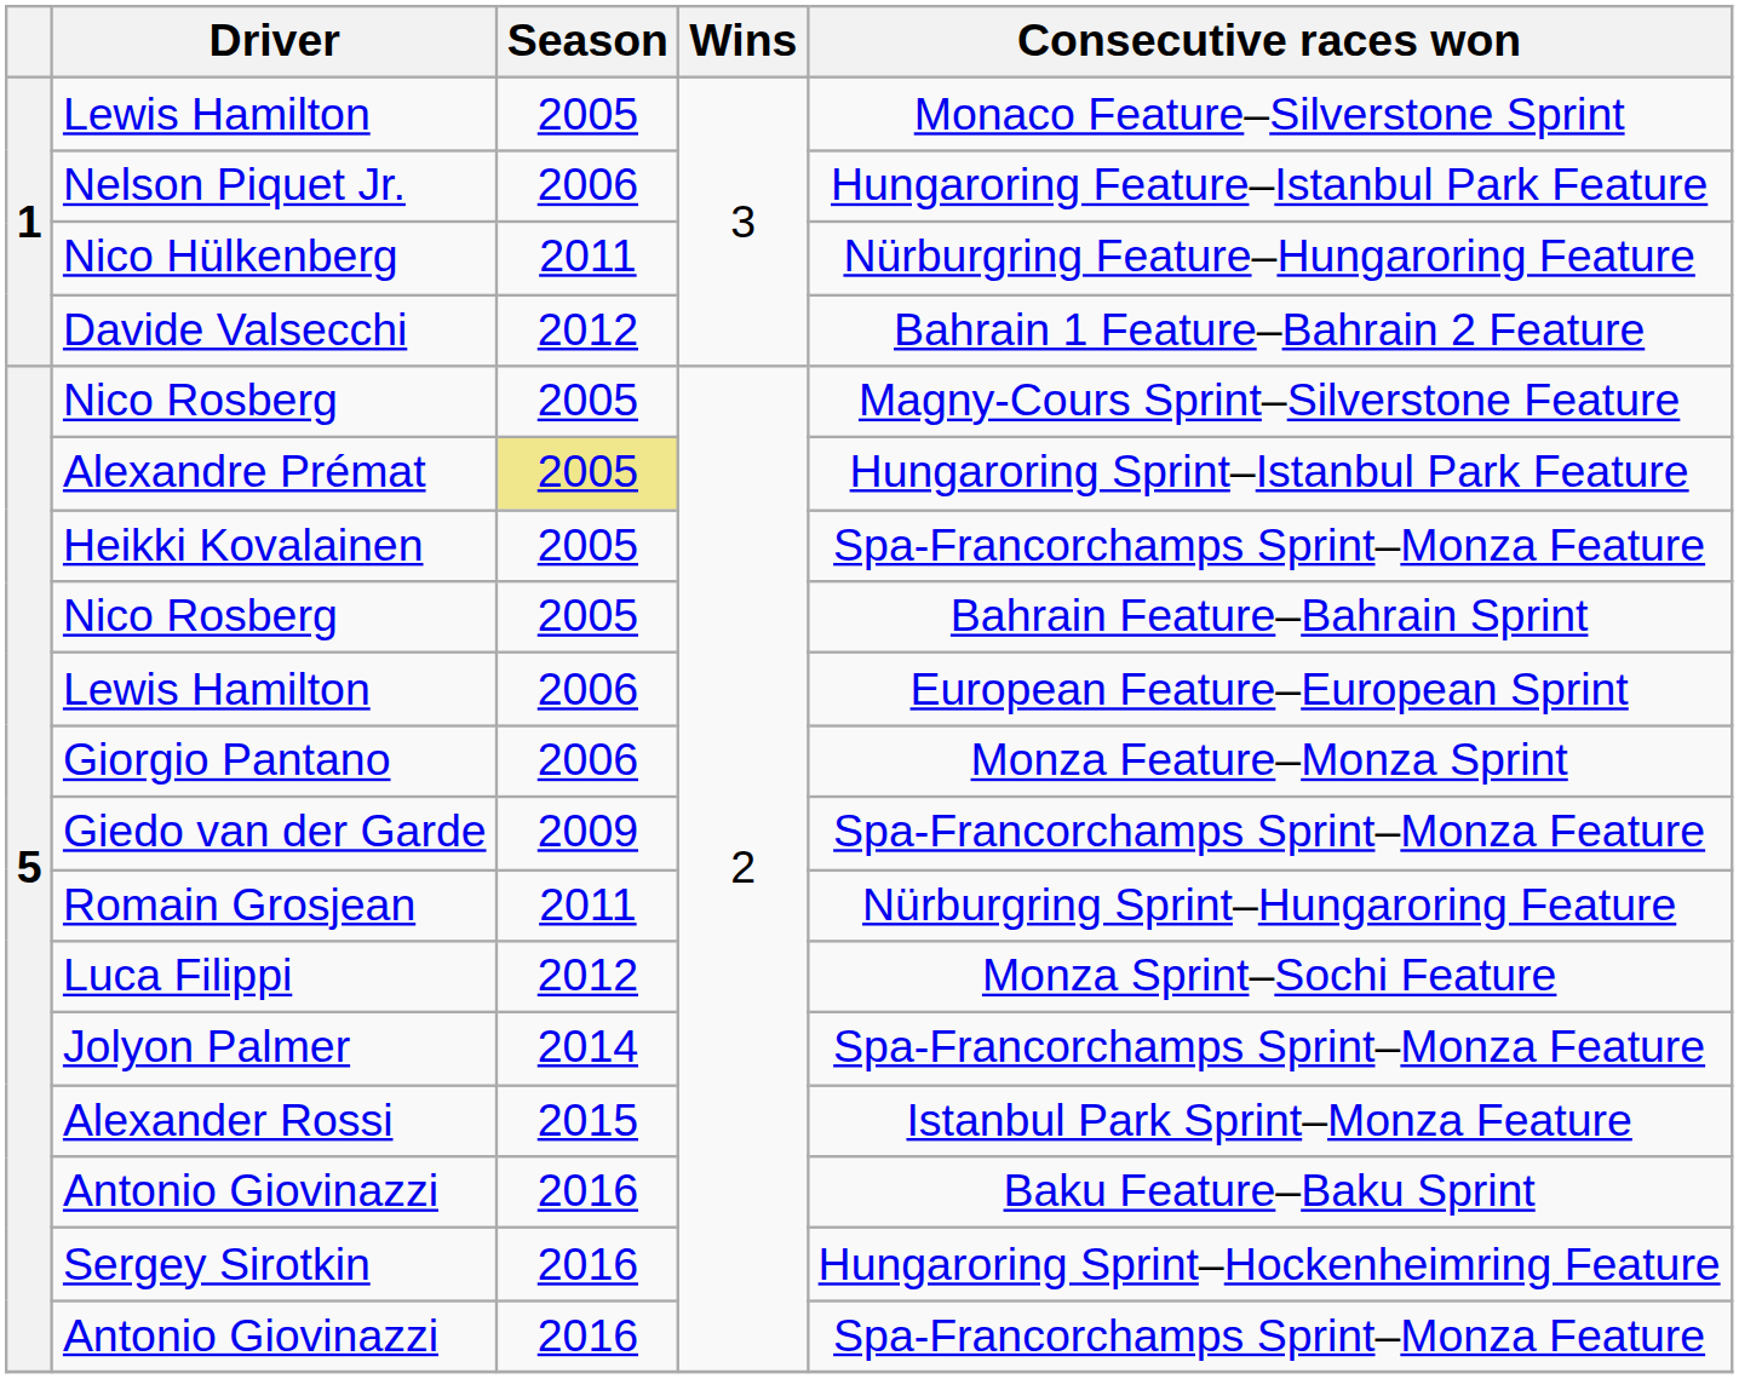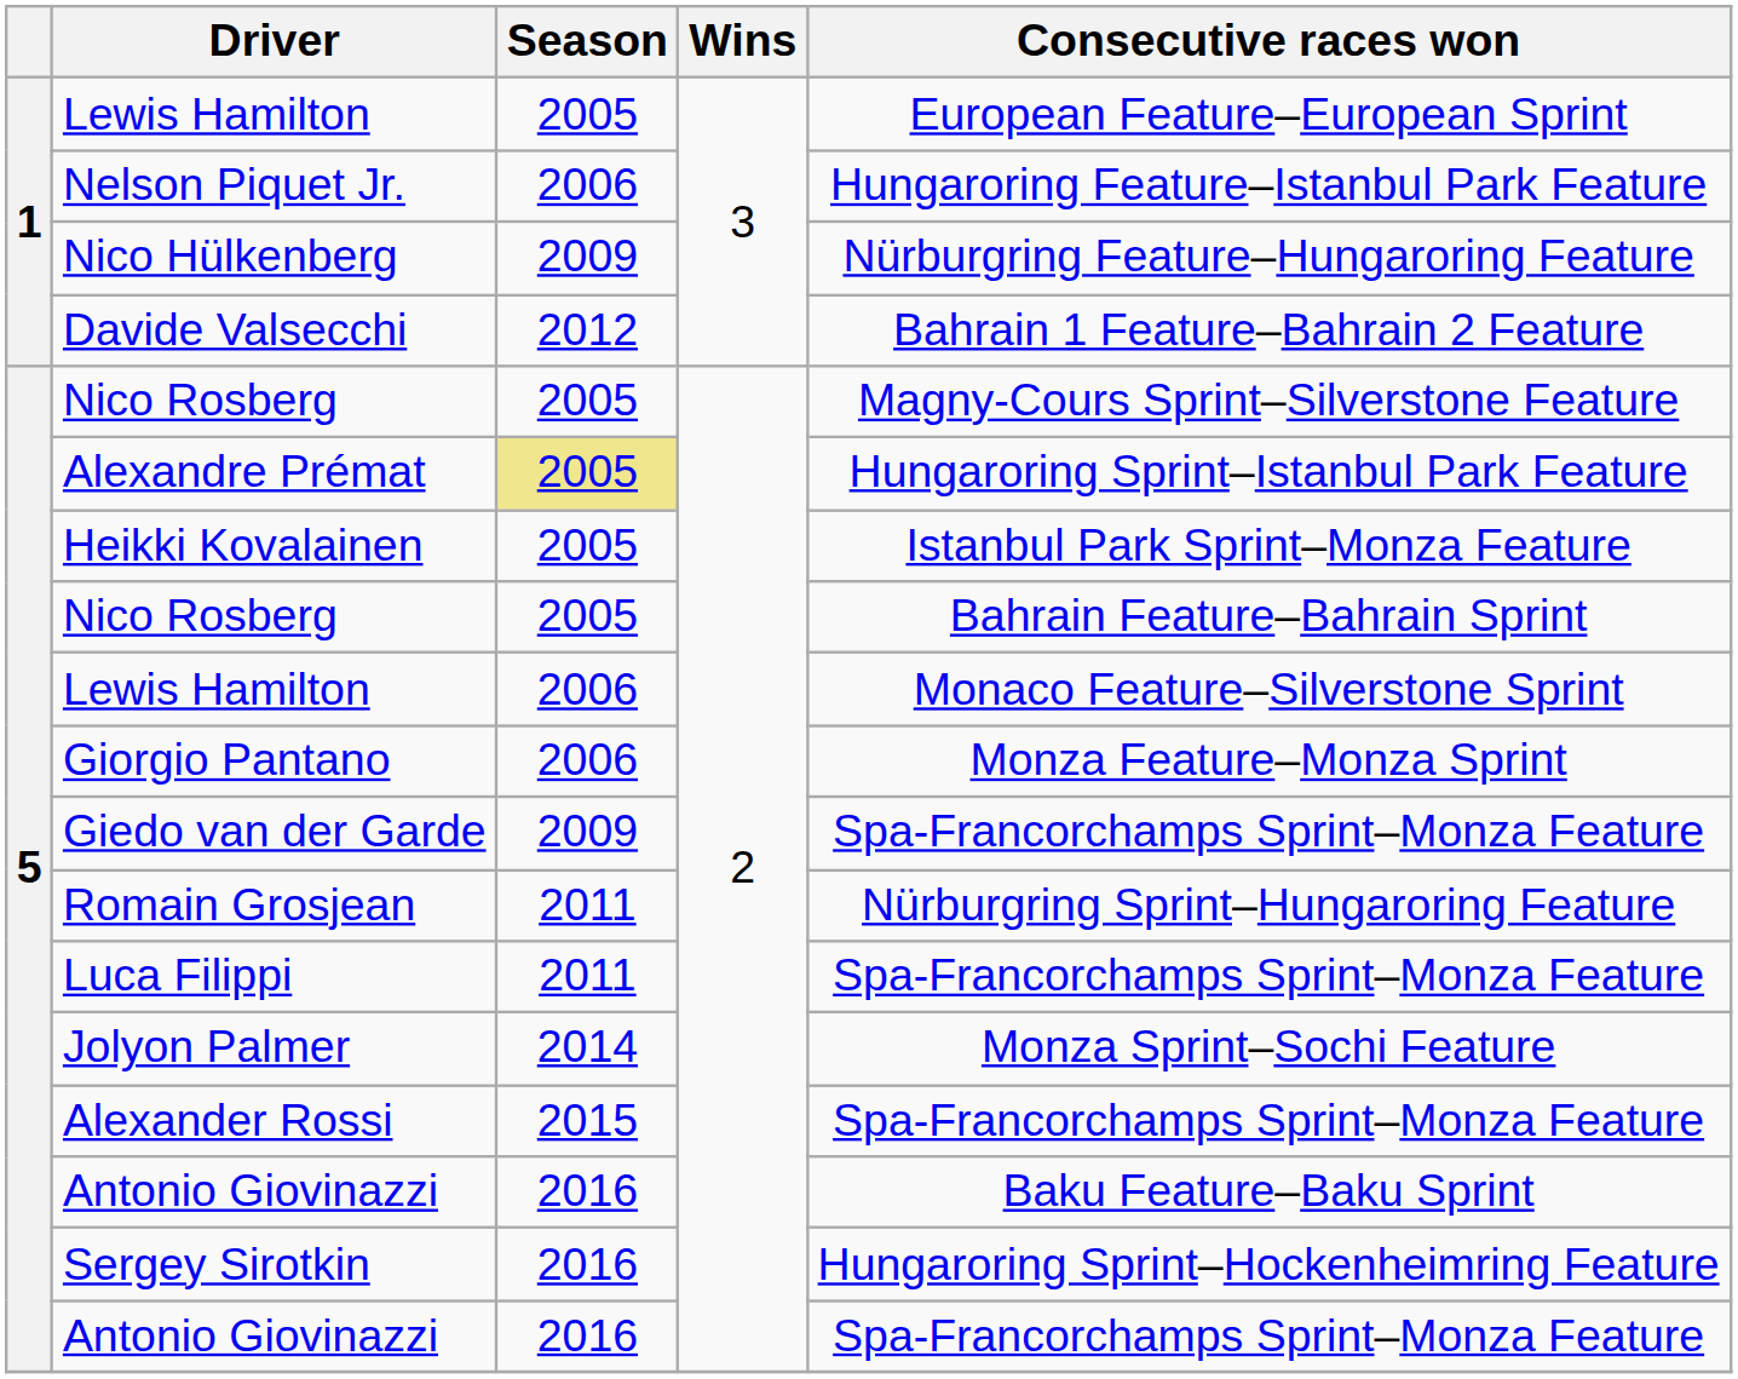1 / Lewis Hamilton | Consecutive races won: Monaco Feature–Silverstone Sprint -> European Feature–European Sprint
Nico Hülkenberg | Season: 2011 -> 2009
Heikki Kovalainen | Consecutive races won: Spa-Francorchamps Sprint–Monza Feature -> Istanbul Park Sprint–Monza Feature
5 / Lewis Hamilton | Consecutive races won: European Feature–European Sprint -> Monaco Feature–Silverstone Sprint
Luca Filippi | Season: 2012 -> 2011
Luca Filippi | Consecutive races won: Monza Sprint–Sochi Feature -> Spa-Francorchamps Sprint–Monza Feature
Jolyon Palmer | Consecutive races won: Spa-Francorchamps Sprint–Monza Feature -> Monza Sprint–Sochi Feature
Alexander Rossi | Consecutive races won: Istanbul Park Sprint–Monza Feature -> Spa-Francorchamps Sprint–Monza Feature
